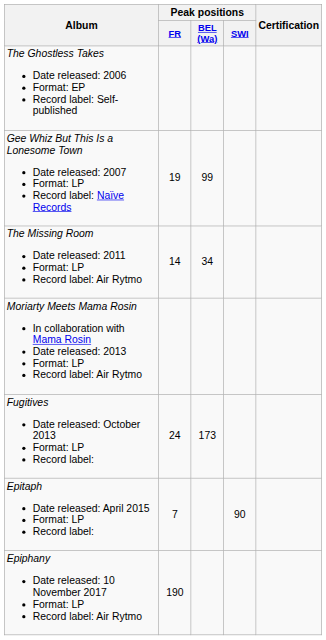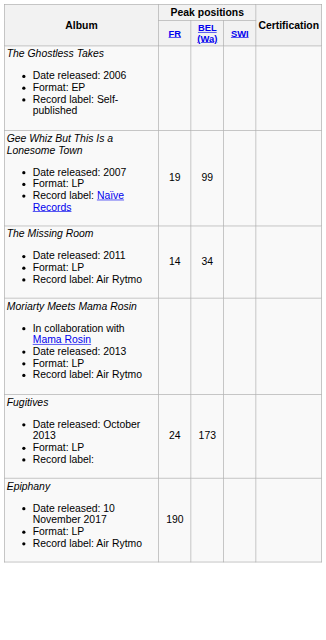- row: Epitaph Date released: April 2015 Format: LP Record label: | 7 | 90
